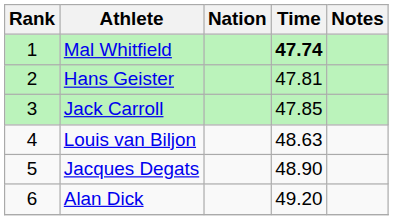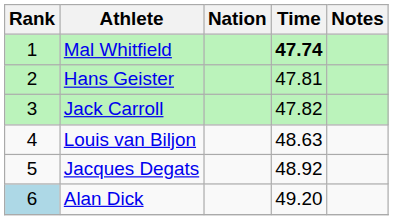Jack Carroll | Time: 47.85 -> 47.82
Jacques Degats | Time: 48.90 -> 48.92
Alan Dick | Rank: no background -> lightblue background
